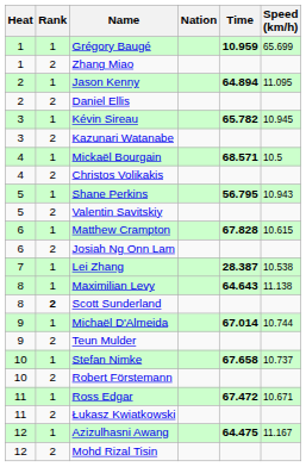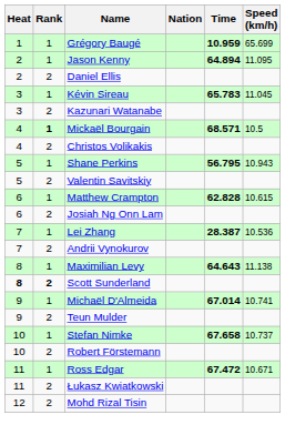- row: 1 | 2 | Zhang Miao
Kévin Sireau | Time: 65.782 -> 65.783
Kévin Sireau | Speed (km/h): 10.945 -> 11.045
Mickaël Bourgain | Rank: normal -> bold
Matthew Crampton | Time: 67.828 -> 62.828
Lei Zhang | Speed (km/h): 10.538 -> 10.536
+ row: 7 | 2 | Andrii Vynokurov
Scott Sunderland | Heat: normal -> bold
Michaël D'Almeida | Speed (km/h): 10.744 -> 10.741
- row: 12 | 1 | Azizulhasni Awang | 64.475 | 11.167
